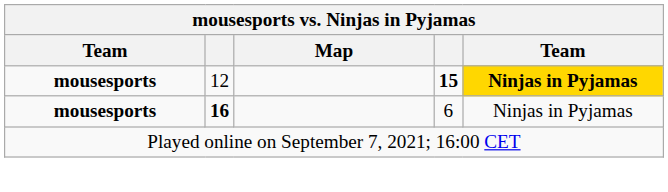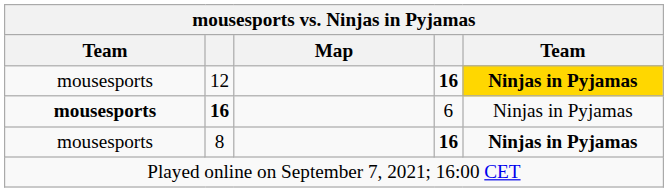12 | column 1: bold -> normal
12 | column 4: 15 -> 16
+ row: mousesports | 8 | 16 | Ninjas in Pyjamas
